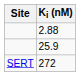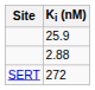rows swapped: 25.9 <-> 2.88
